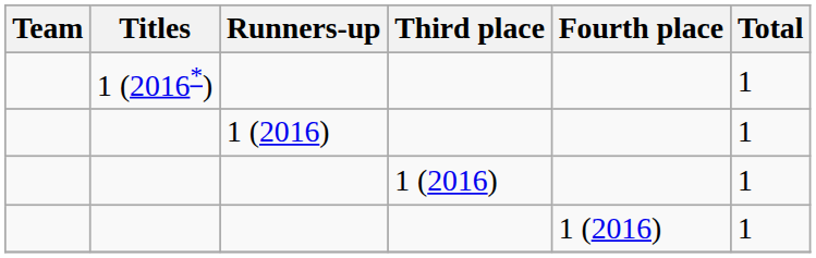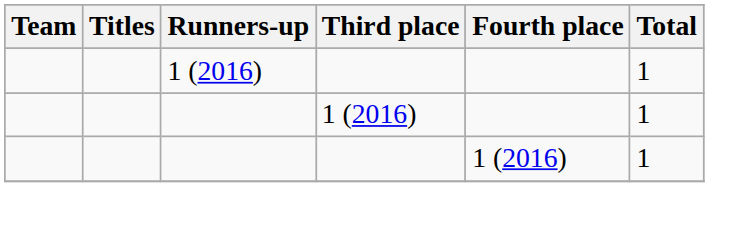- row: 1 (2016*) | 1
